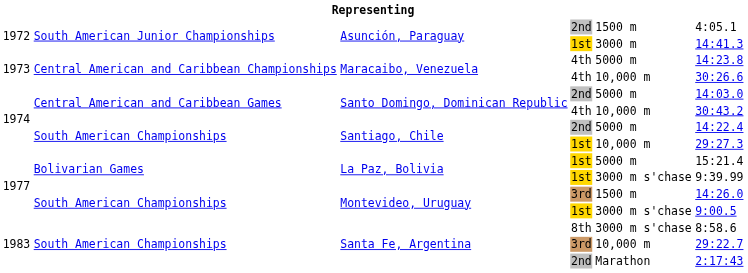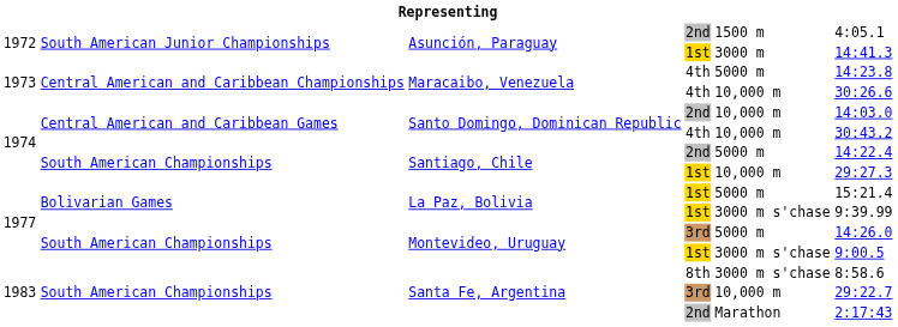Santo Domingo, Dominican Republic / 2nd | column 5: 5000 m -> 10,000 m
Montevideo, Uruguay / 3rd | column 5: 1500 m -> 5000 m
